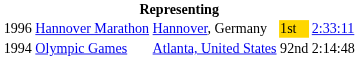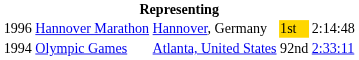Hannover Marathon | column 5: 2:33:11 -> 2:14:48
Olympic Games | column 5: 2:14:48 -> 2:33:11
